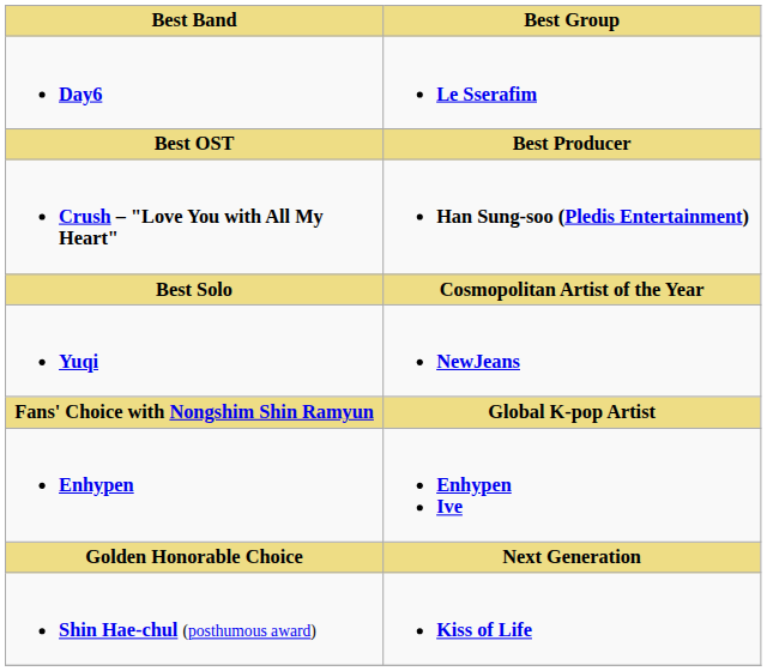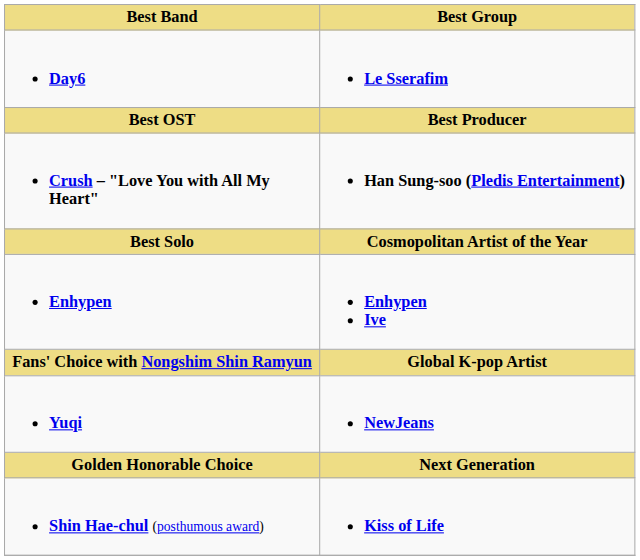rows swapped: Yuqi <-> Enhypen
